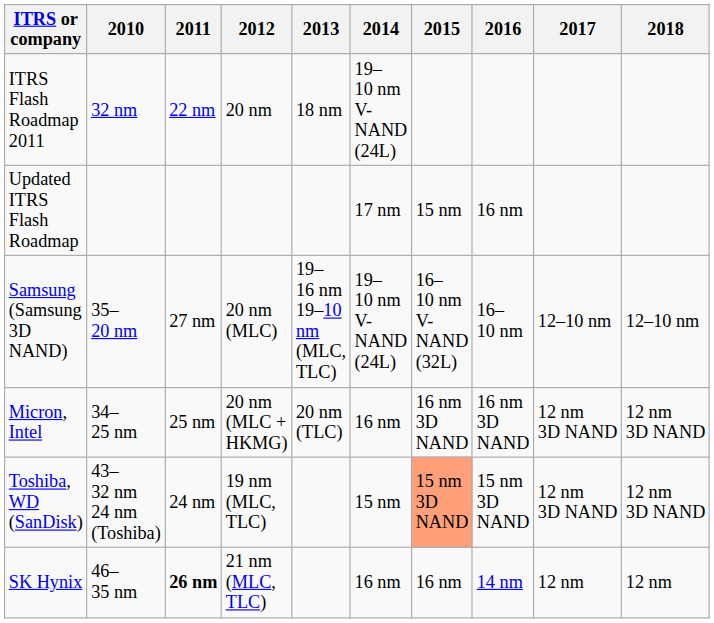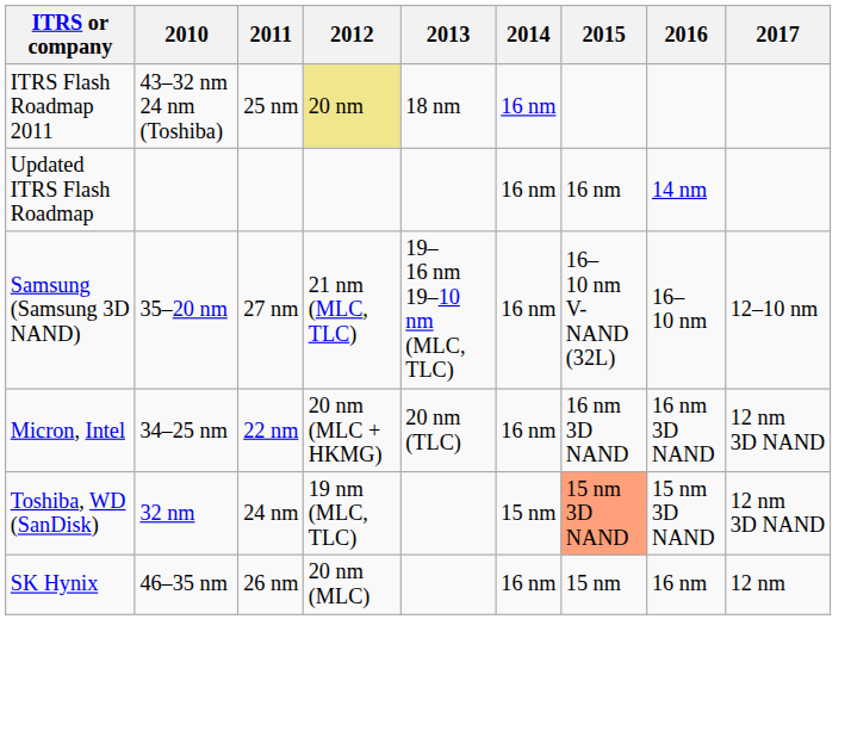- column: 2018 | 12–10 nm | 12 nm 3D NAND | 12 nm 3D NAND | 12 nm
ITRS Flash Roadmap 2011 | 2010: 32 nm -> 43–32 nm 24 nm (Toshiba)
ITRS Flash Roadmap 2011 | 2011: 22 nm -> 25 nm
ITRS Flash Roadmap 2011 | 2012: no background -> khaki background
ITRS Flash Roadmap 2011 | 2014: 19–10 nm V-NAND (24L) -> 16 nm
Updated ITRS Flash Roadmap | 2014: 17 nm -> 16 nm
Updated ITRS Flash Roadmap | 2015: 15 nm -> 16 nm
Updated ITRS Flash Roadmap | 2016: 16 nm -> 14 nm
Samsung (Samsung 3D NAND) | 2012: 20 nm (MLC) -> 21 nm (MLC, TLC)
Samsung (Samsung 3D NAND) | 2014: 19–10 nm V-NAND (24L) -> 16 nm
Micron, Intel | 2011: 25 nm -> 22 nm
Toshiba, WD (SanDisk) | 2010: 43–32 nm 24 nm (Toshiba) -> 32 nm
SK Hynix | 2011: bold -> normal
SK Hynix | 2012: 21 nm (MLC, TLC) -> 20 nm (MLC)
SK Hynix | 2015: 16 nm -> 15 nm
SK Hynix | 2016: 14 nm -> 16 nm
